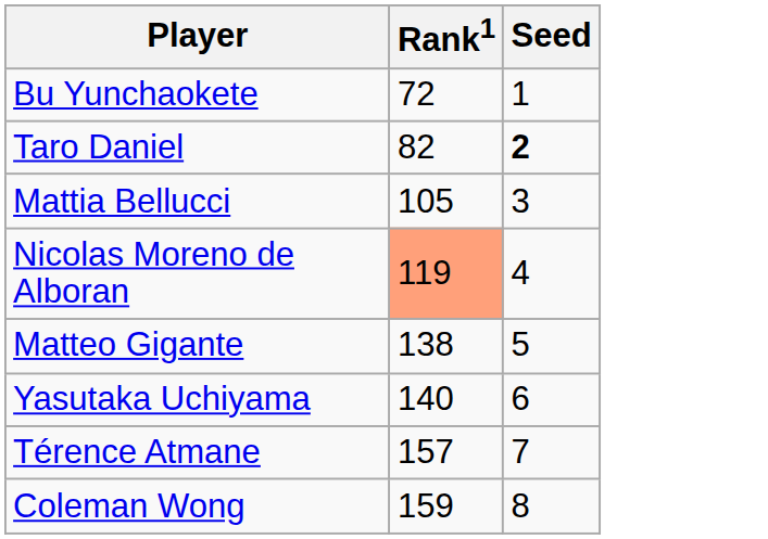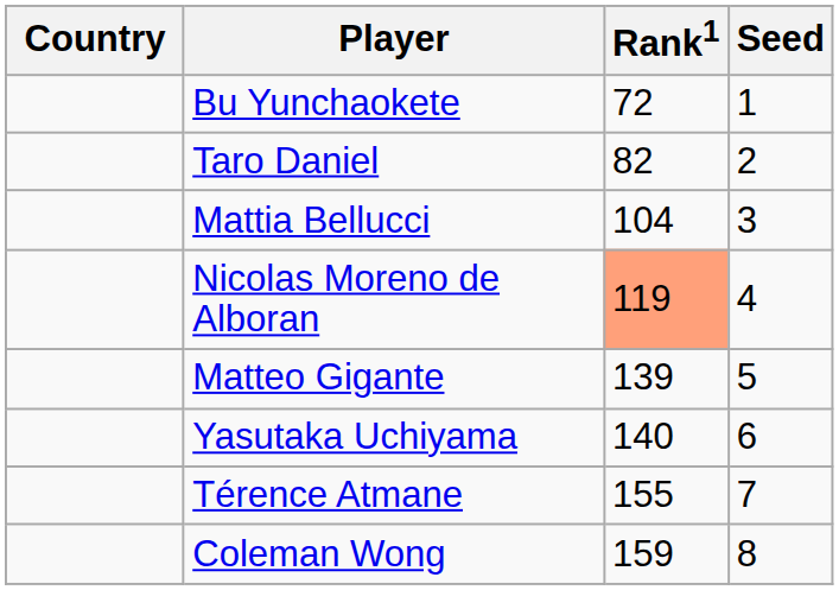+ column: Country
Taro Daniel | Seed: bold -> normal
Mattia Bellucci | Rank1: 105 -> 104
Matteo Gigante | Rank1: 138 -> 139
Térence Atmane | Rank1: 157 -> 155
